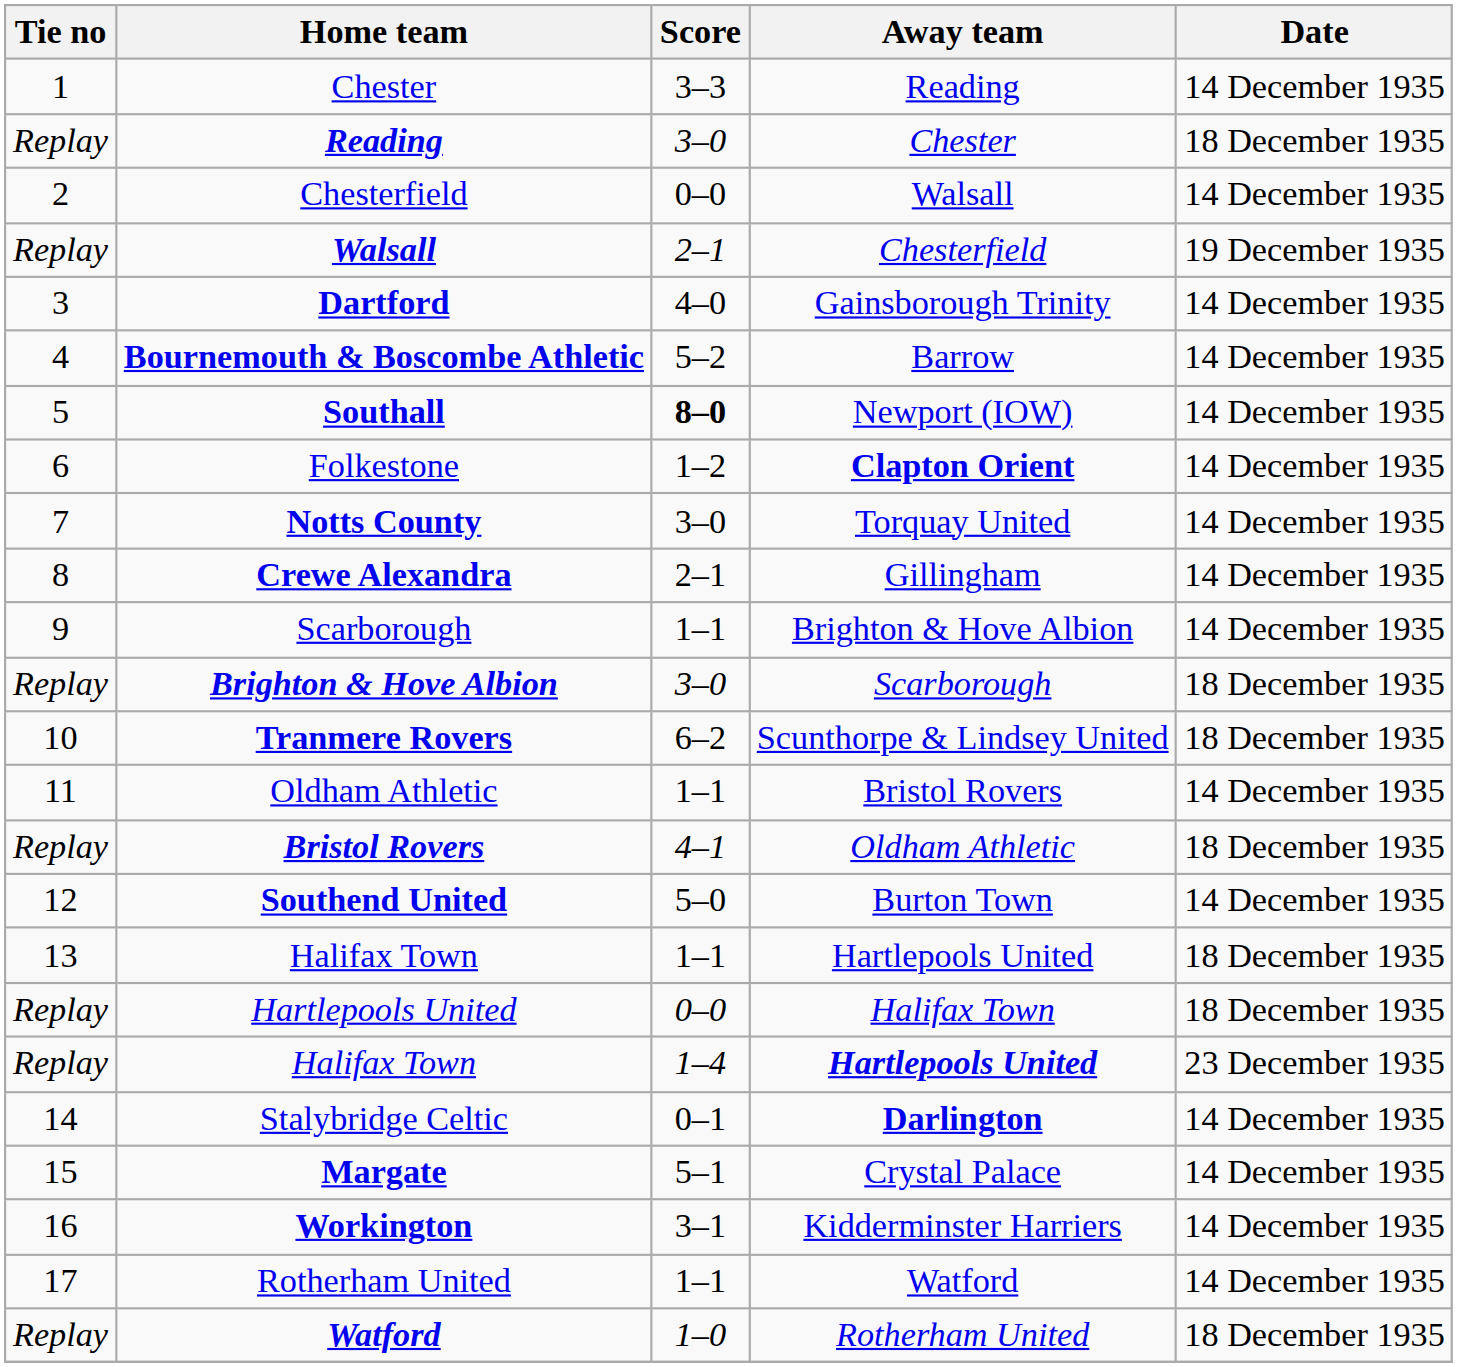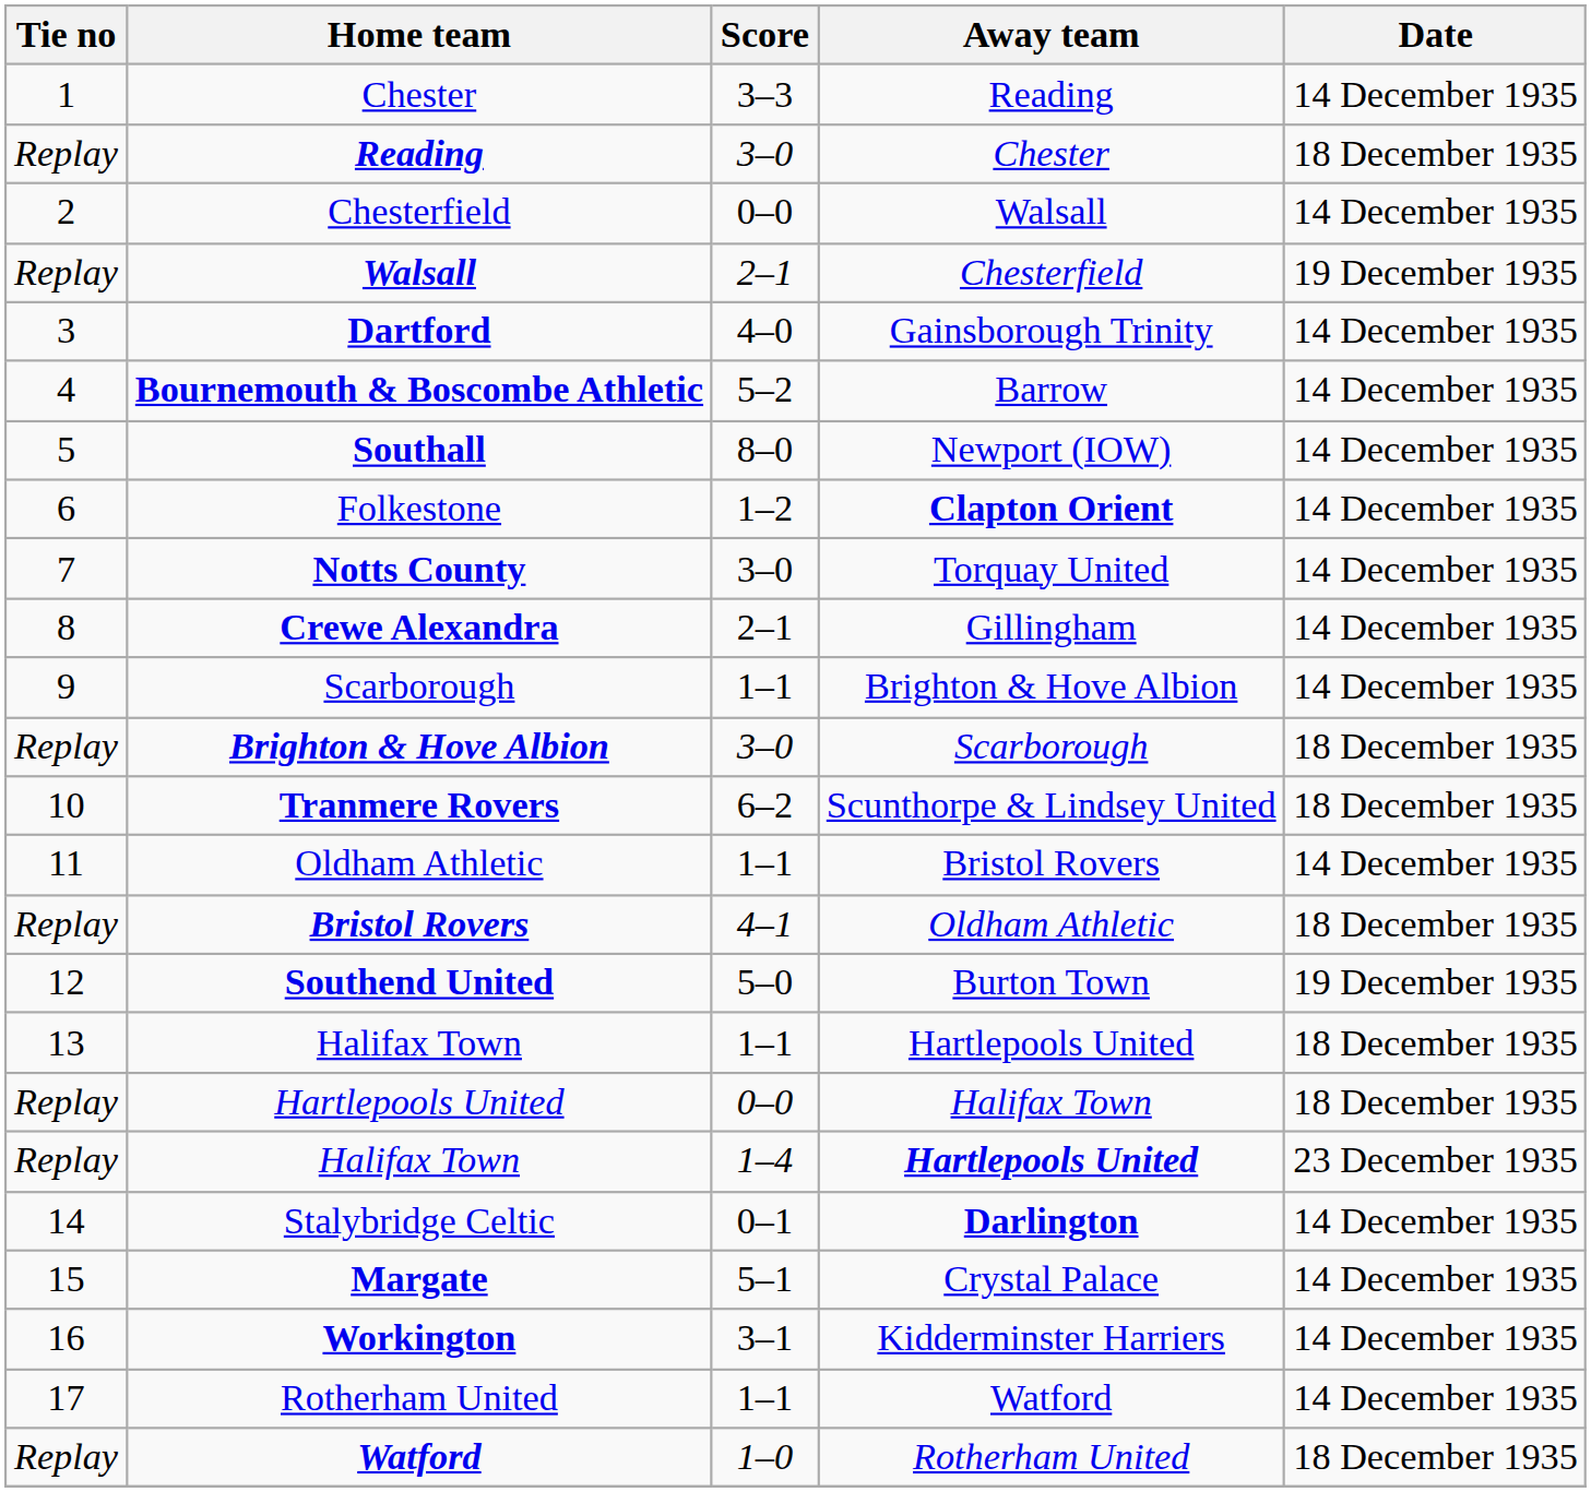Southall | Score: bold -> normal
Southend United | Date: 14 December 1935 -> 19 December 1935
